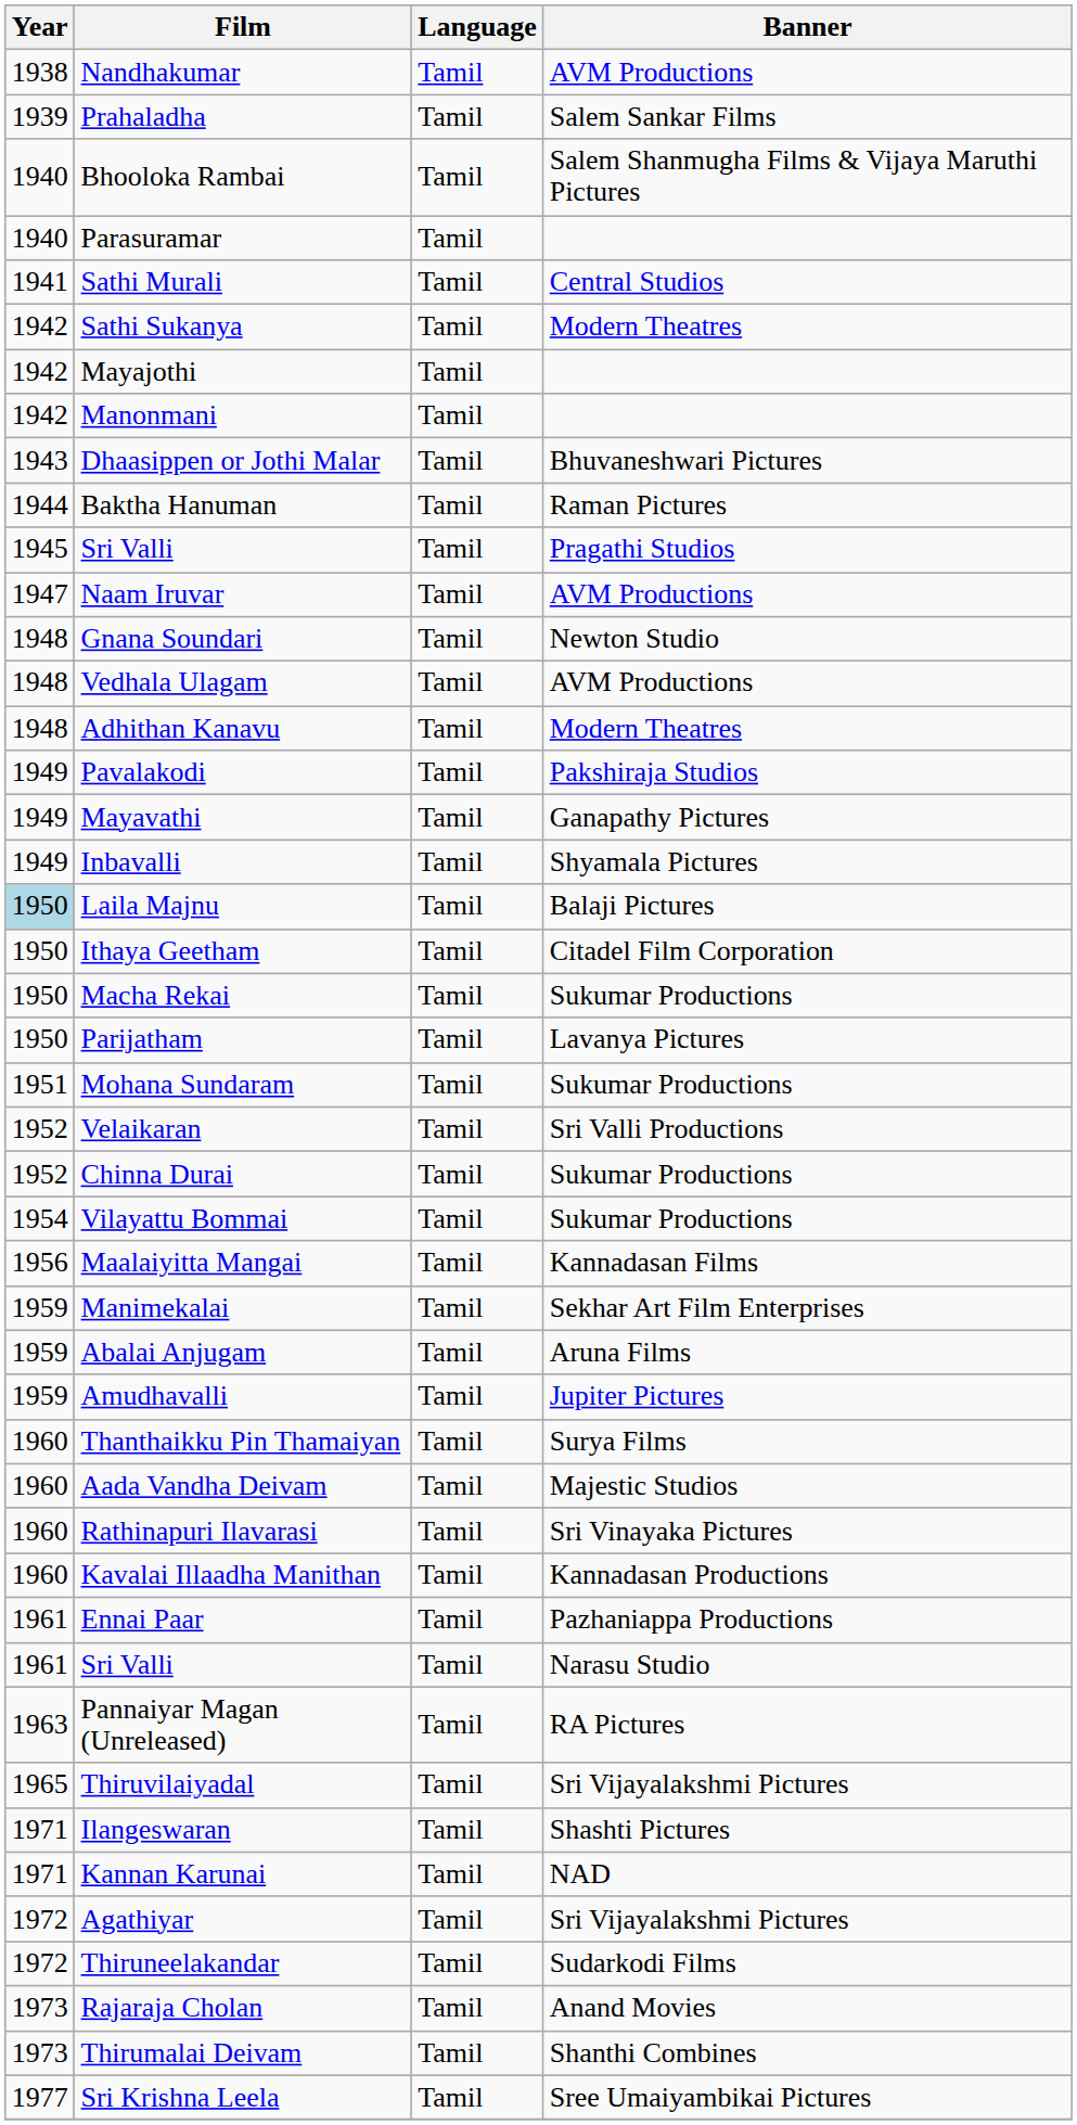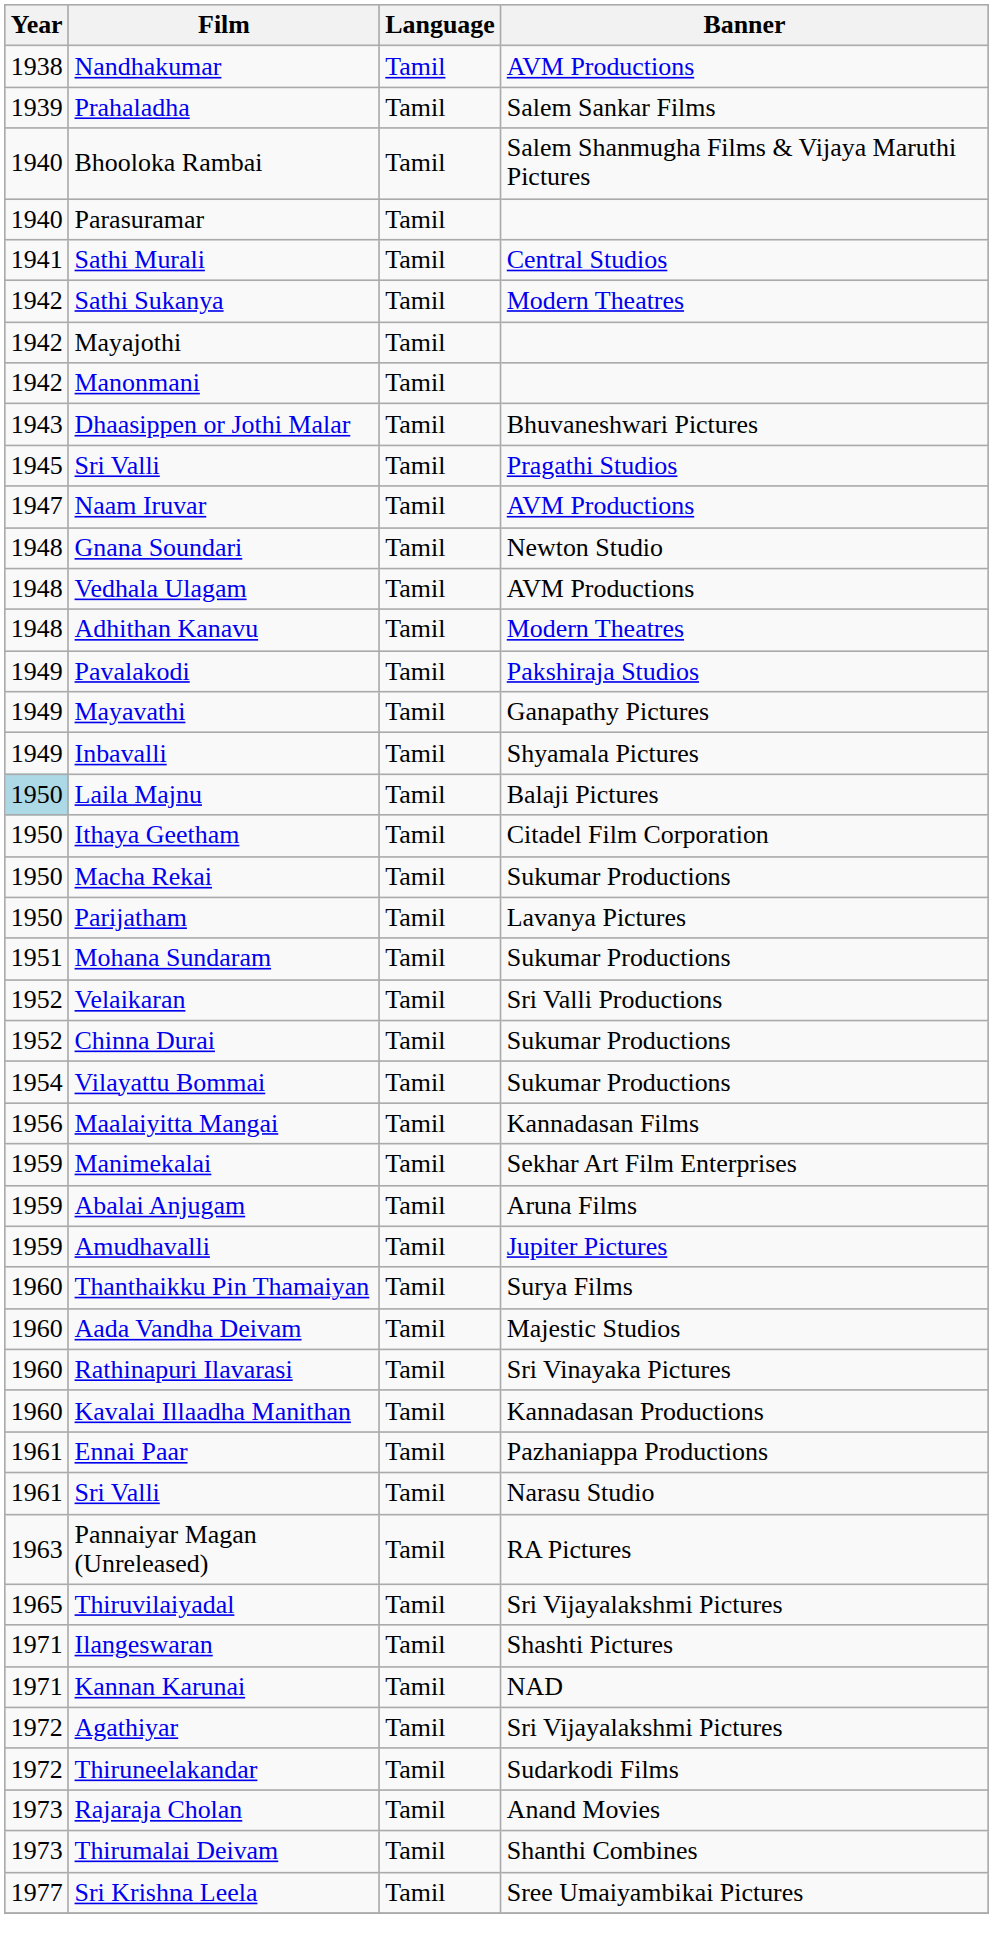- row: 1944 | Baktha Hanuman | Tamil | Raman Pictures
